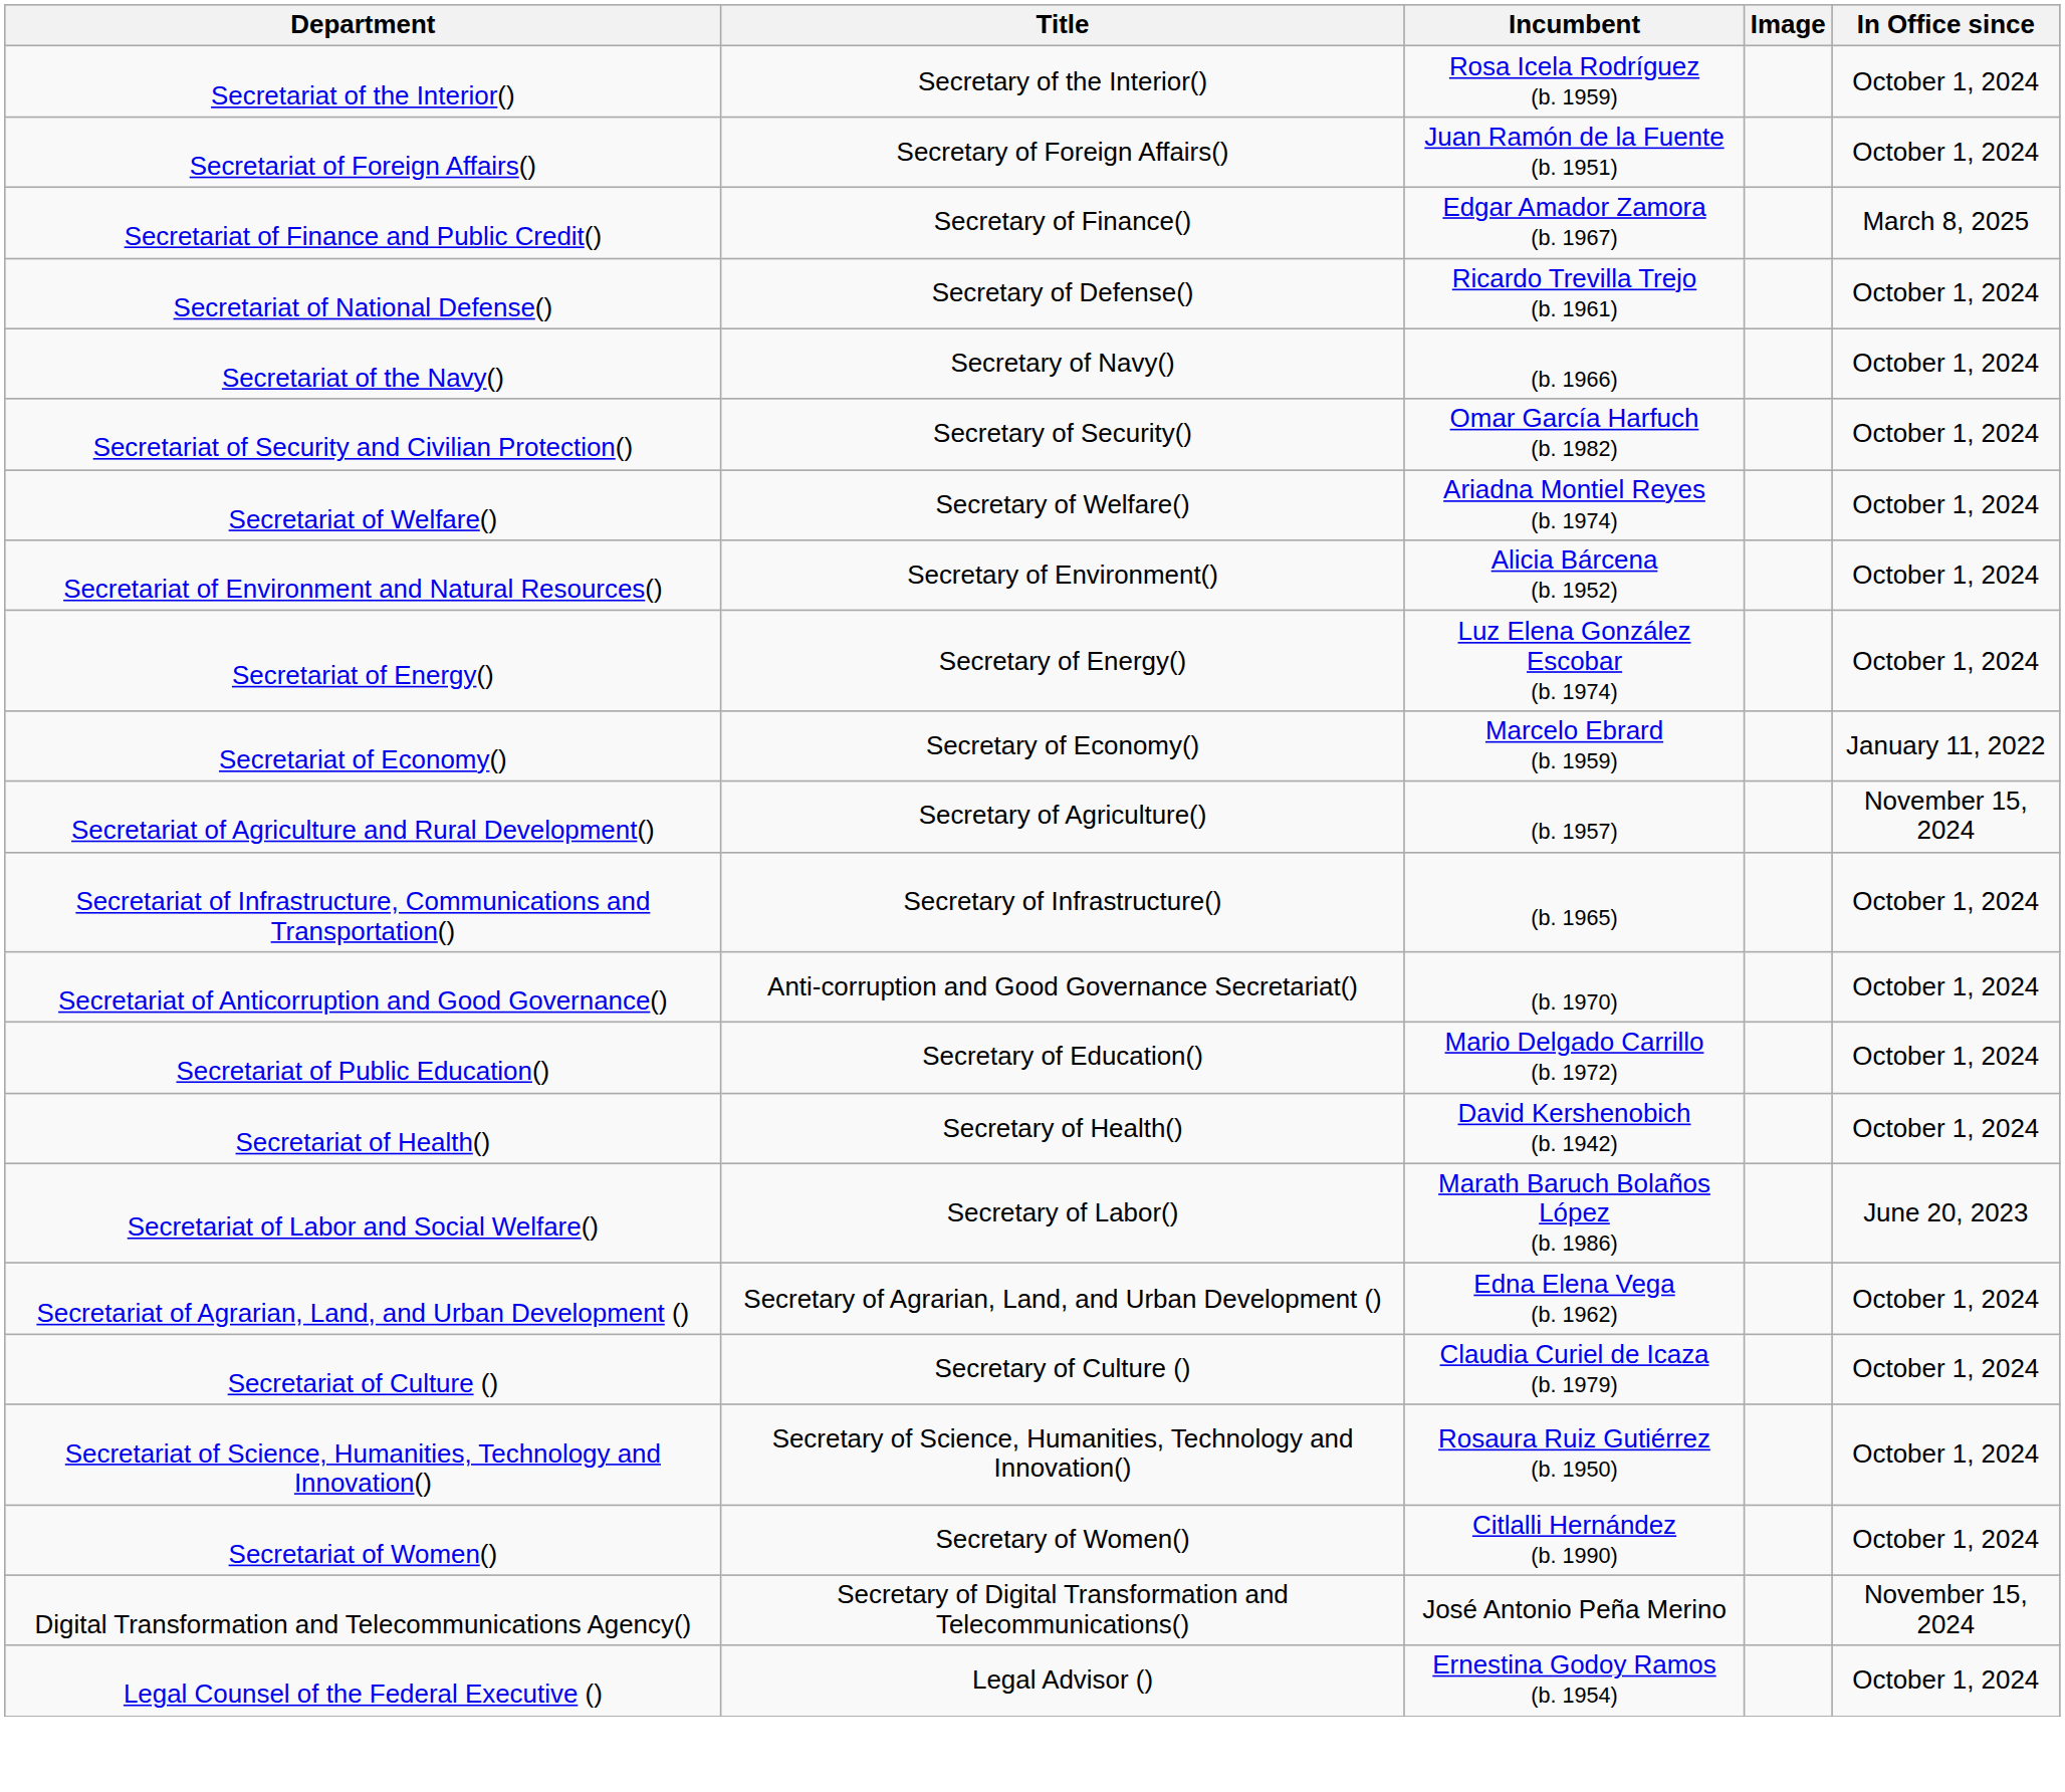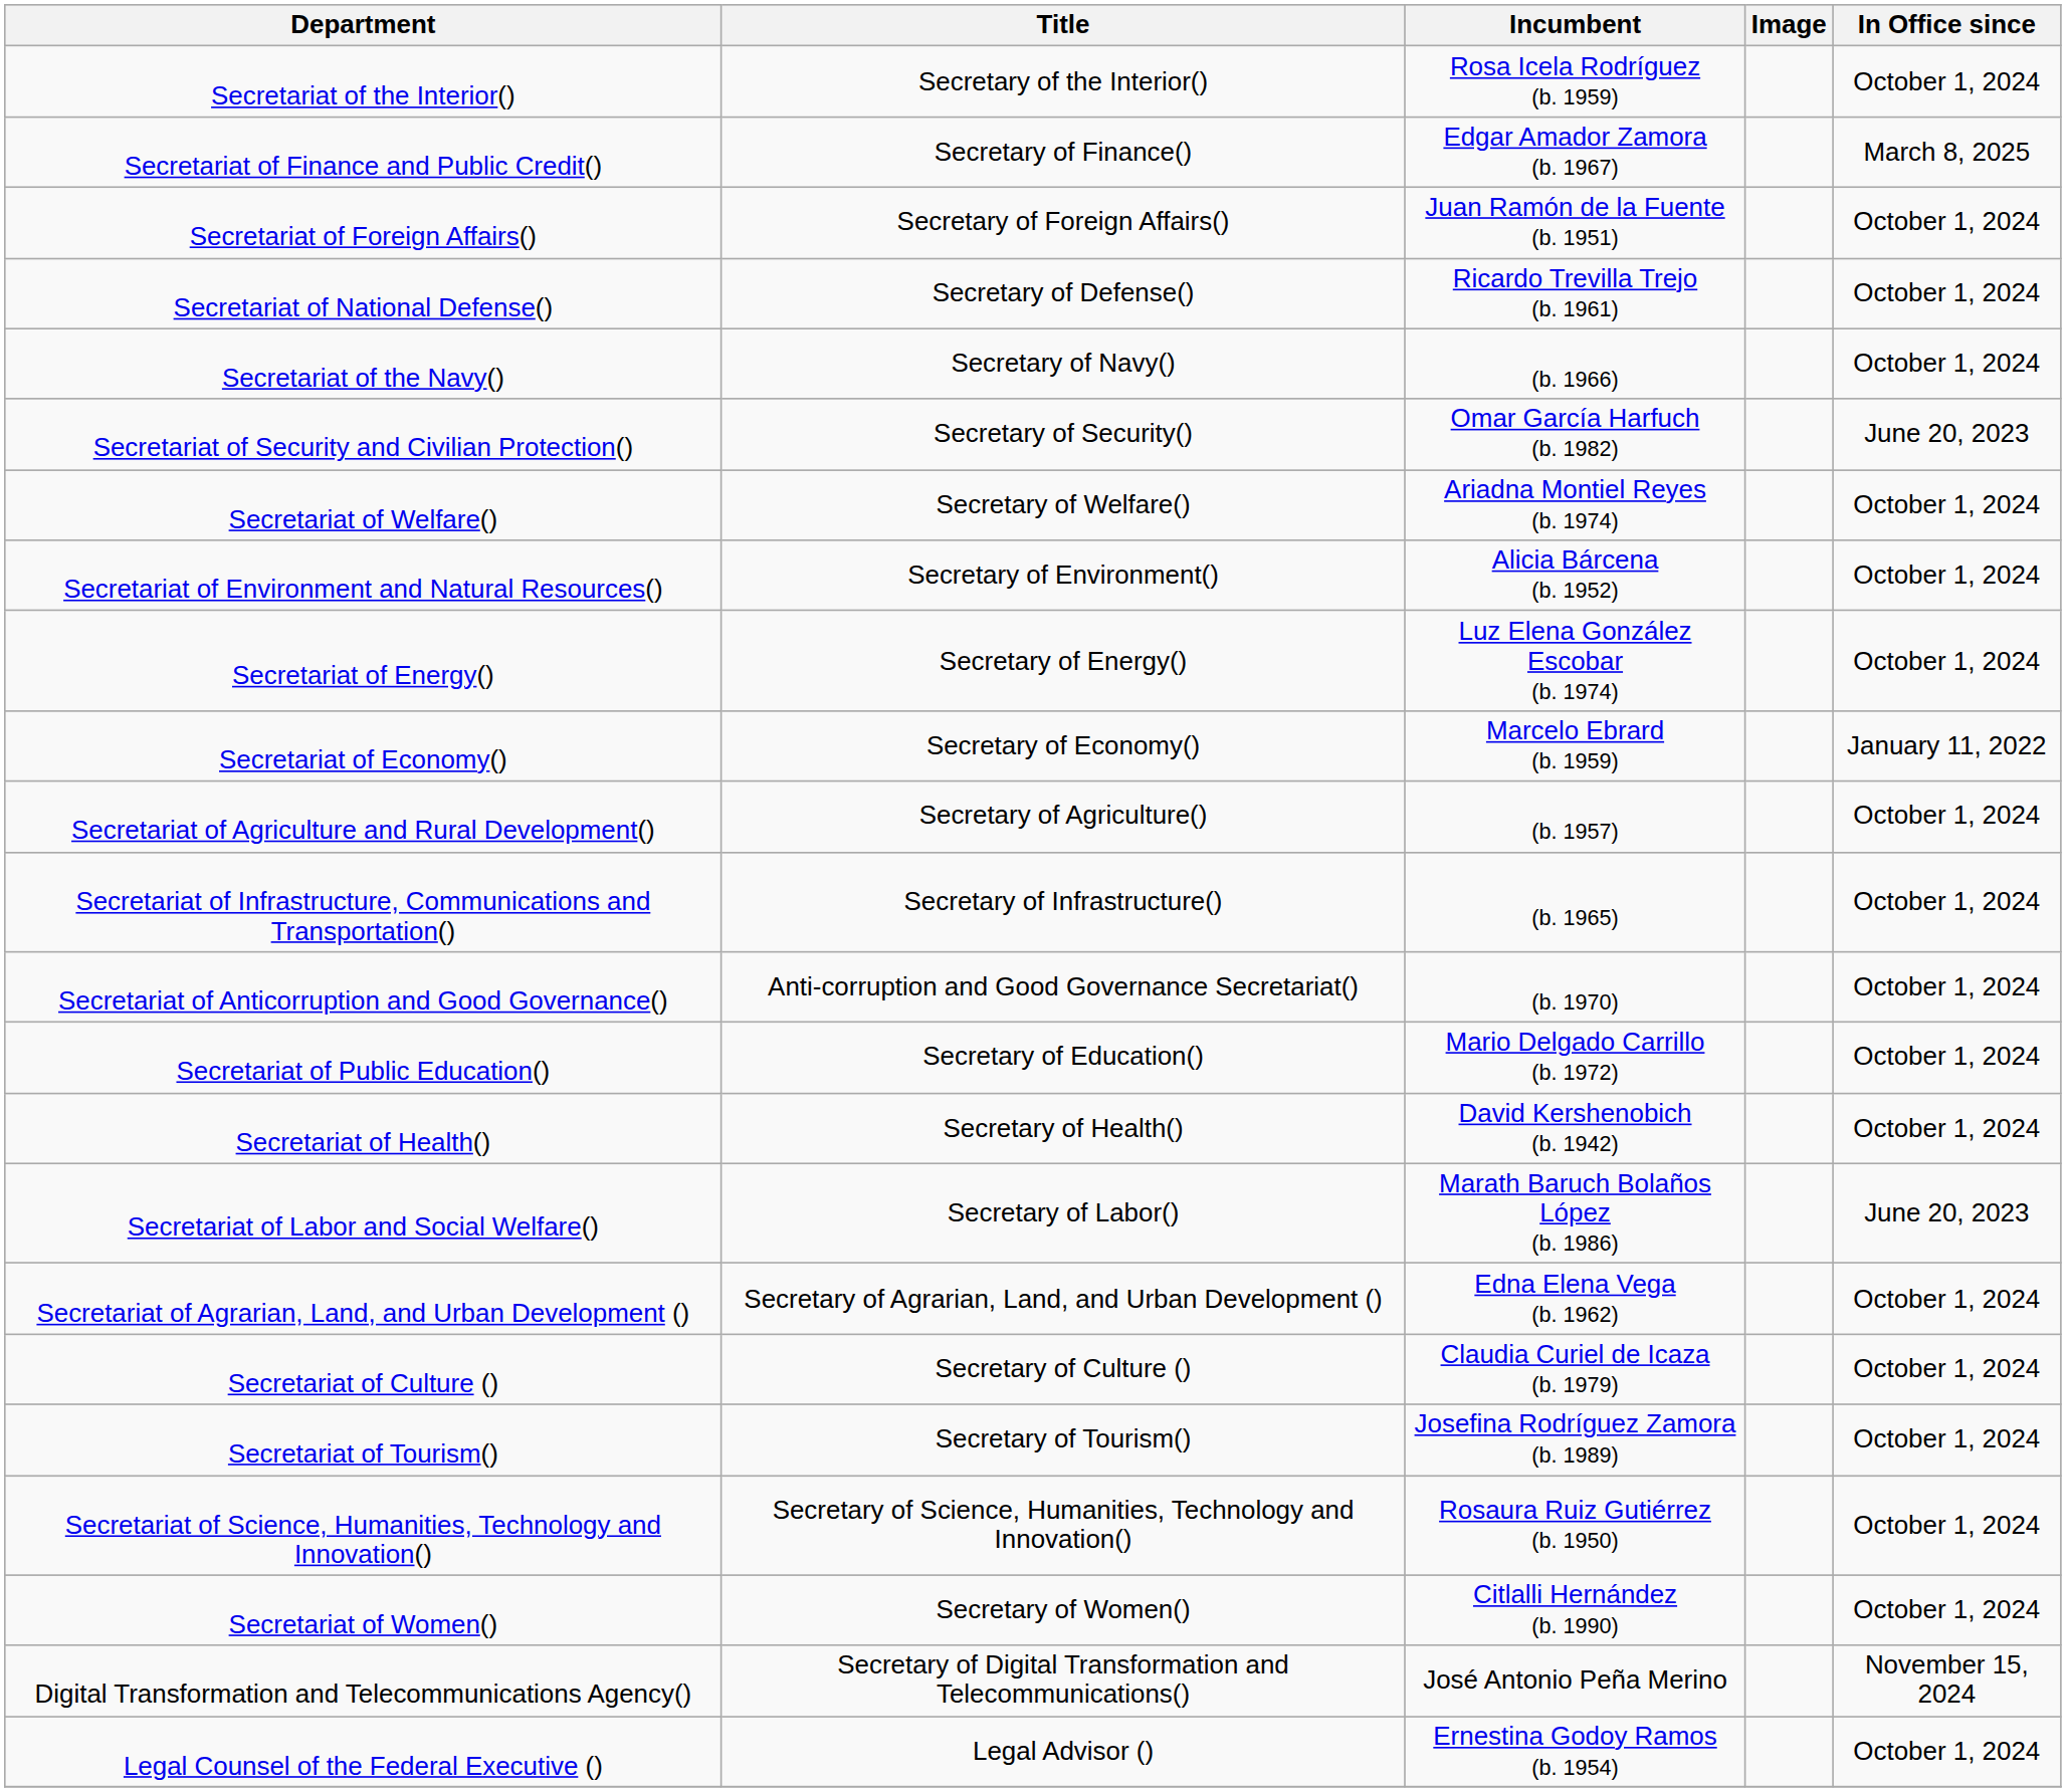rows swapped: Secretariat of Foreign Affairs() <-> Secretariat of Finance and Public Credit()
Secretariat of Security and Civilian Protection() | In Office since: October 1, 2024 -> June 20, 2023
Secretariat of Agriculture and Rural Development() | In Office since: November 15, 2024 -> October 1, 2024
+ row: Secretariat of Tourism() | Secretary of Tourism() | Josefina Rodríguez Zamora (b. 1989) | October 1, 2024
